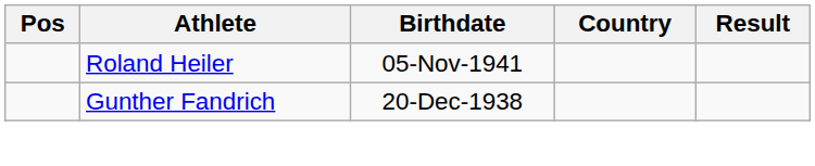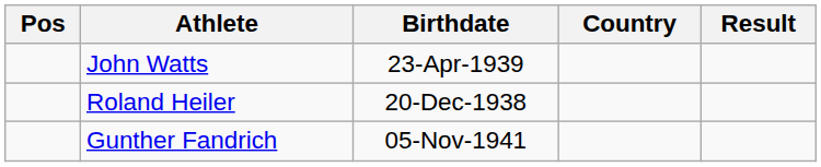+ row: John Watts | 23-Apr-1939
Roland Heiler | Birthdate: 05-Nov-1941 -> 20-Dec-1938
Gunther Fandrich | Birthdate: 20-Dec-1938 -> 05-Nov-1941
